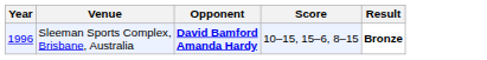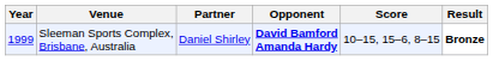+ column: Partner | Daniel Shirley
Sleeman Sports Complex, Brisbane, Australia | Year: 1996 -> 1999
